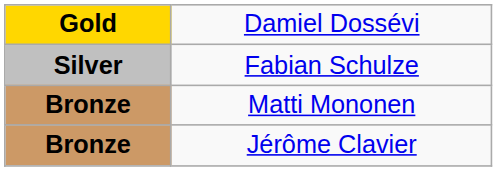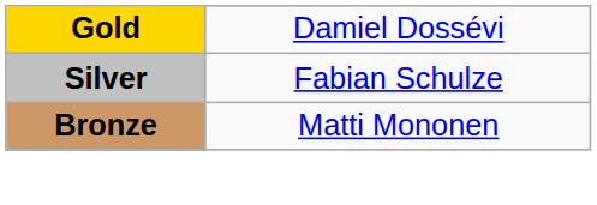- row: Bronze | Jérôme Clavier
